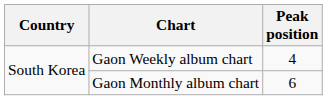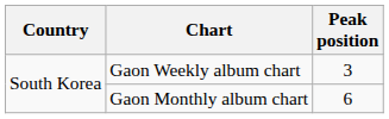Gaon Weekly album chart | Peak position: 4 -> 3
